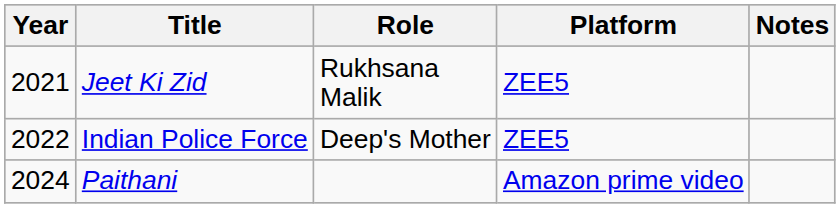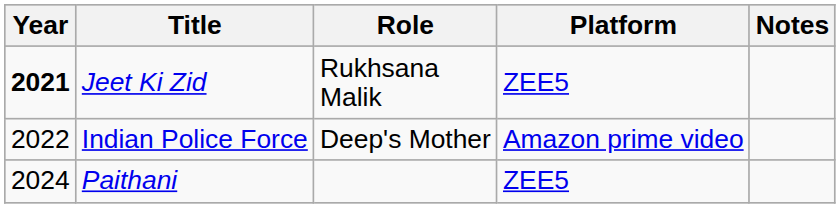Jeet Ki Zid | Year: normal -> bold
Indian Police Force | Platform: ZEE5 -> Amazon prime video
Paithani | Platform: Amazon prime video -> ZEE5
